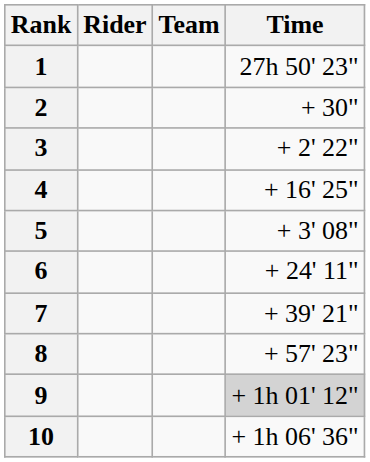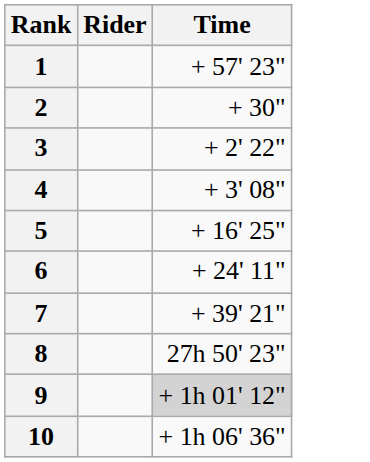- column: Team
1 | Time: 27h 50' 23" -> + 57' 23"
4 | Time: + 16' 25" -> + 3' 08"
5 | Time: + 3' 08" -> + 16' 25"
8 | Time: + 57' 23" -> 27h 50' 23"
